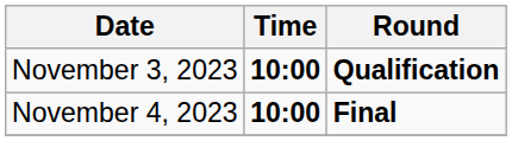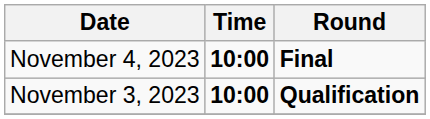rows swapped: November 3, 2023 <-> November 4, 2023
